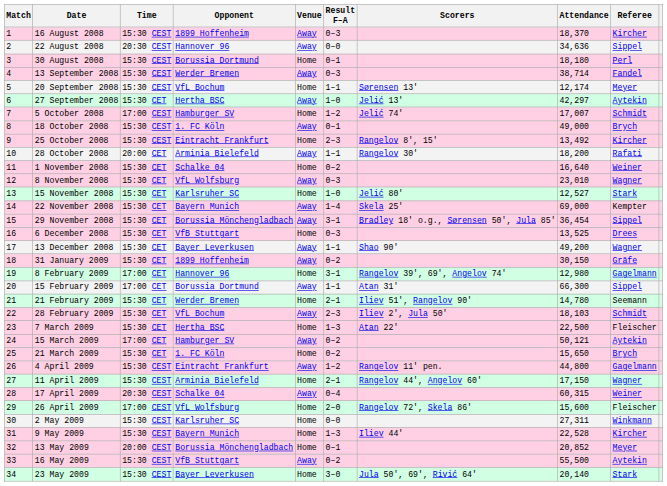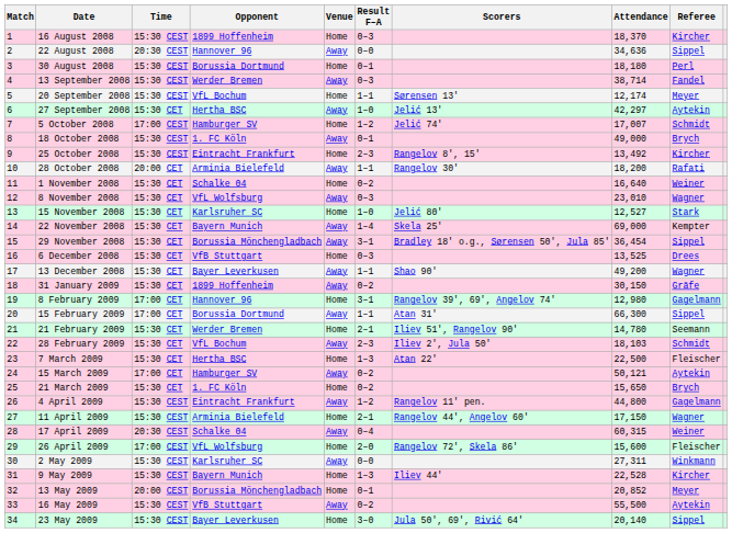16 August 2008 | Venue: Away -> Home
2 May 2009 | Venue: Home -> Away
23 May 2009 | Referee: Stark -> Sippel
